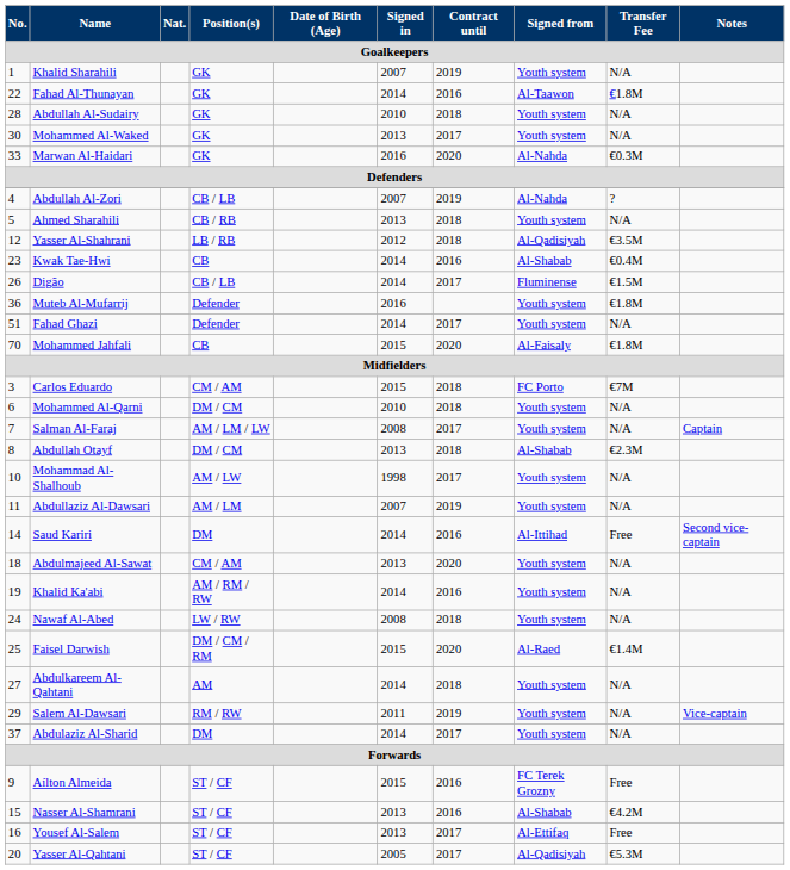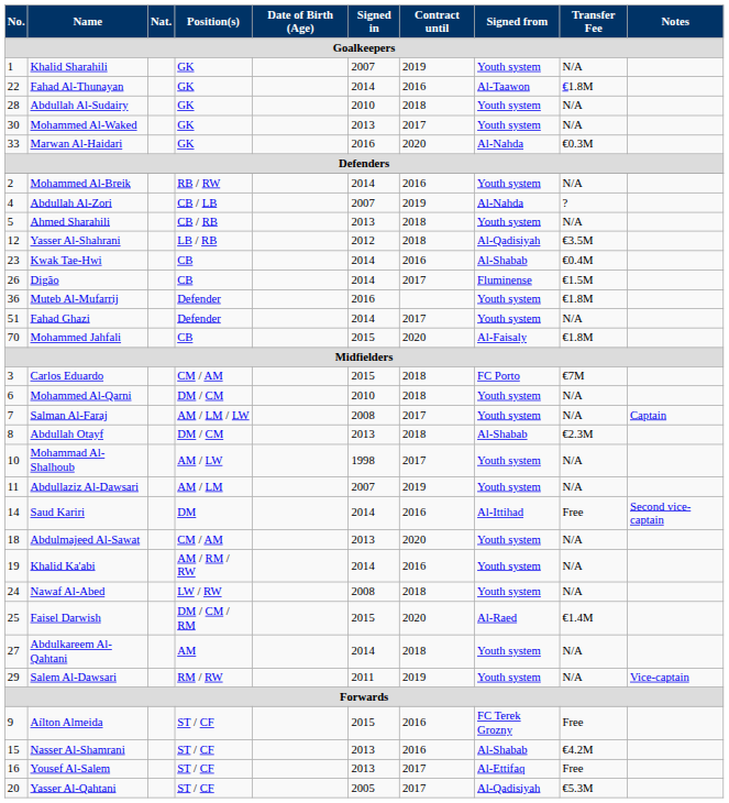+ row: 2 | Mohammed Al-Breik | RB / RW | 2014 | 2016 | Youth system | N/A
Digão | Position(s): CB / LB -> CB
- row: 37 | Abdulaziz Al-Sharid | DM | 2014 | 2017 | Youth system | N/A
